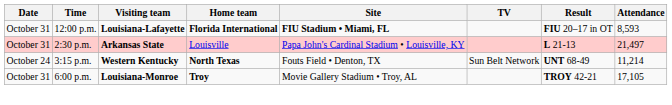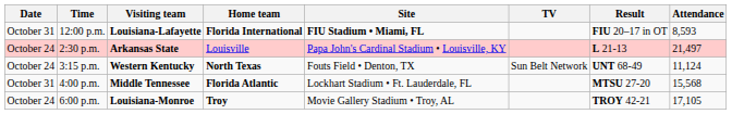2:30 p.m. | Date: October 31 -> October 24
3:15 p.m. | Attendance: 11,214 -> 11,124
+ row: October 31 | 4:00 p.m. | Middle Tennessee | Florida Atlantic | Lockhart Stadium • Ft. Lauderdale, FL | MTSU 27-20 | 15,568
6:00 p.m. | Date: October 31 -> October 24
